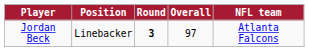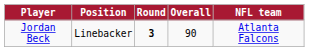Jordan Beck | Overall: 97 -> 90
